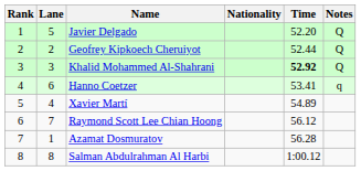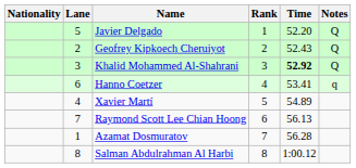columns swapped: Rank <-> Nationality
Geofrey Kipkoech Cheruiyot | Time: 52.44 -> 52.43
Raymond Scott Lee Chian Hoong | Time: 56.12 -> 56.13
